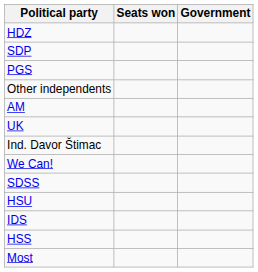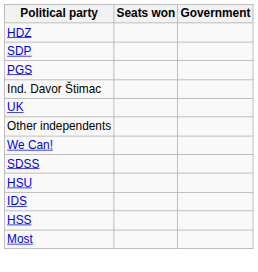rows swapped: Ind. Davor Štimac <-> Other independents
- row: AM
